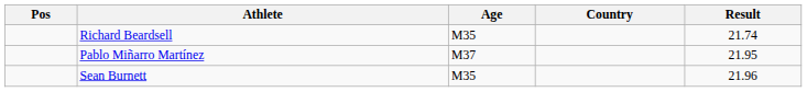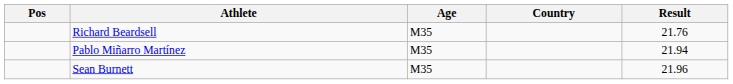Richard Beardsell | Result: 21.74 -> 21.76
Pablo Miñarro Martínez | Age: M37 -> M35
Pablo Miñarro Martínez | Result: 21.95 -> 21.94
